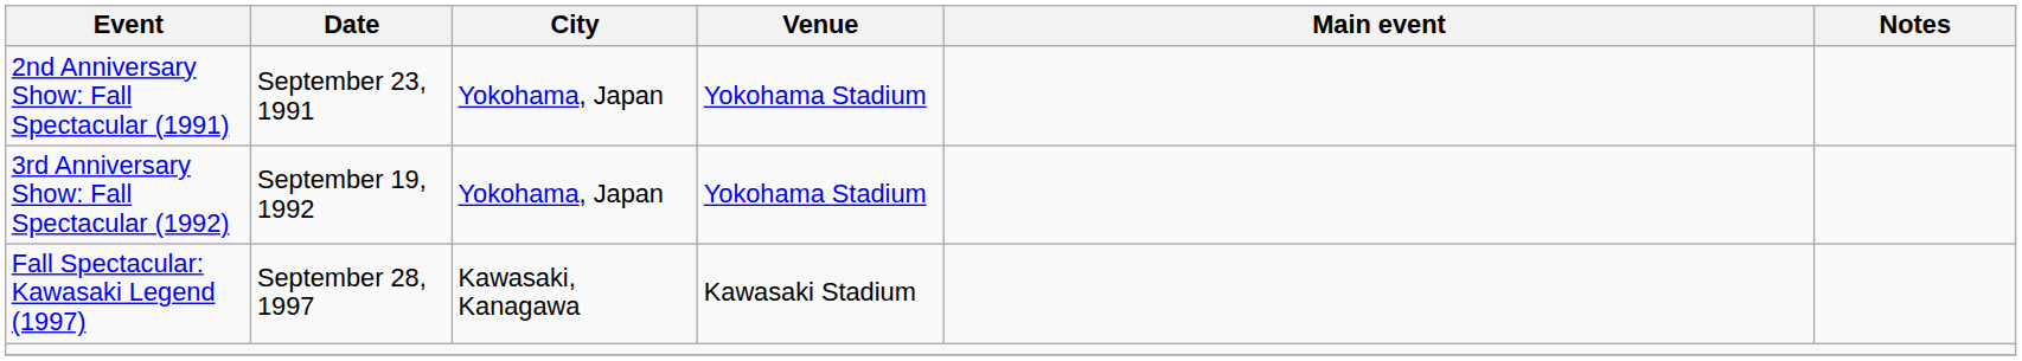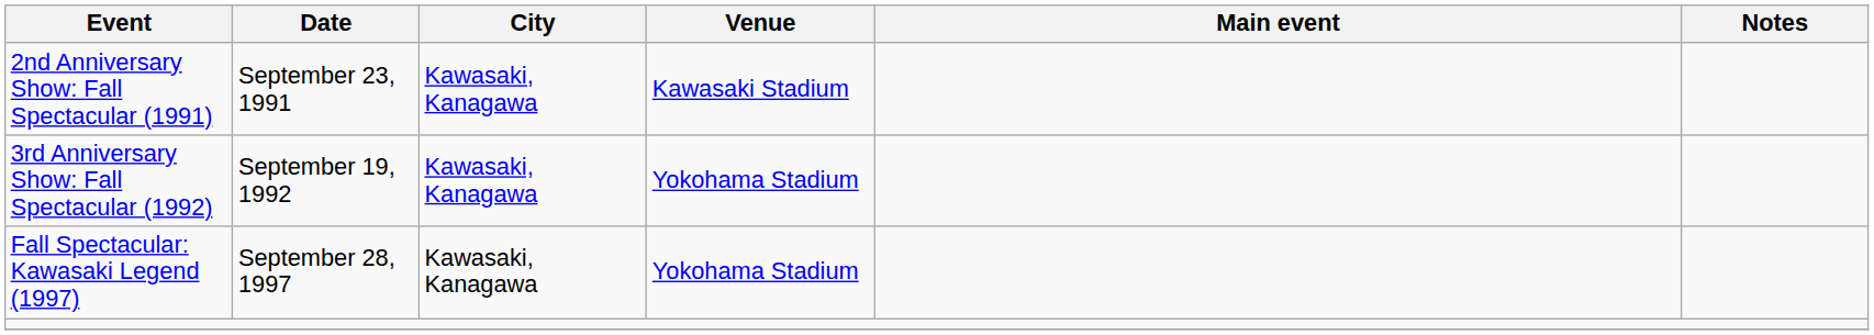2nd Anniversary Show: Fall Spectacular (1991) | City: Yokohama, Japan -> Kawasaki, Kanagawa
2nd Anniversary Show: Fall Spectacular (1991) | Venue: Yokohama Stadium -> Kawasaki Stadium
3rd Anniversary Show: Fall Spectacular (1992) | City: Yokohama, Japan -> Kawasaki, Kanagawa
Fall Spectacular: Kawasaki Legend (1997) | Venue: Kawasaki Stadium -> Yokohama Stadium
